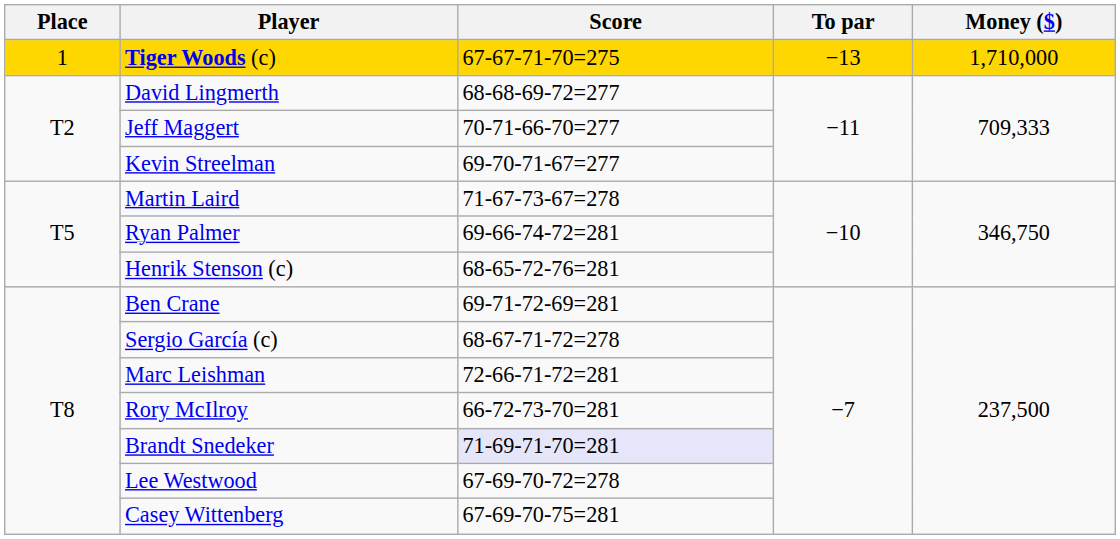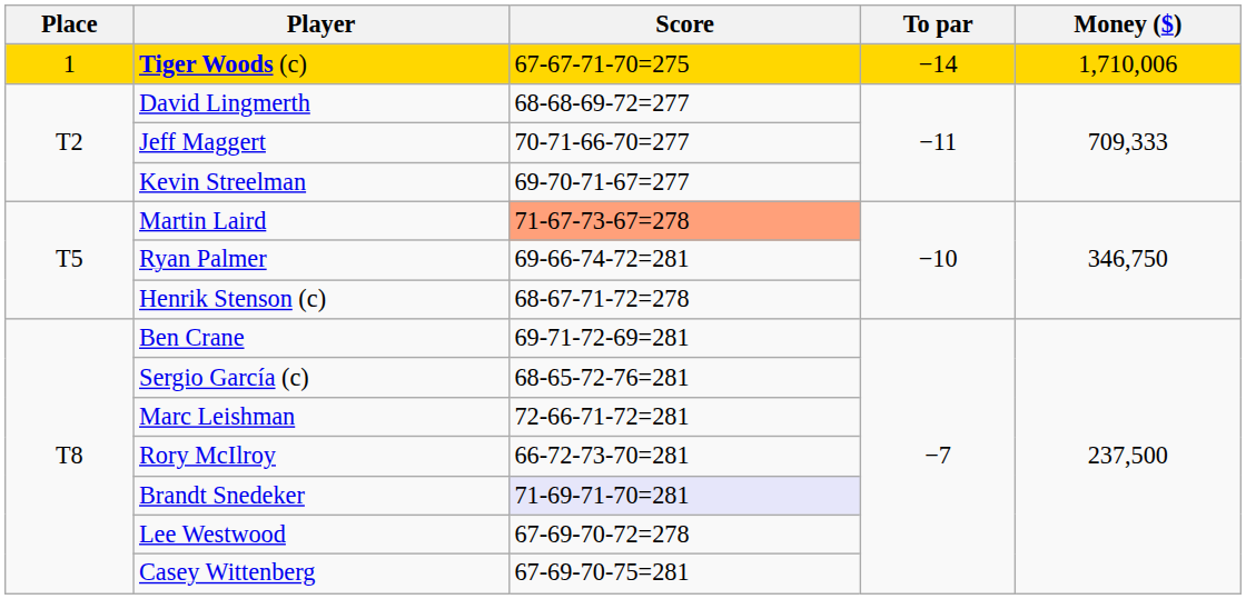Tiger Woods (c) | To par: −13 -> −14
Tiger Woods (c) | Money ($): 1,710,000 -> 1,710,006
Martin Laird | Score: no background -> lightsalmon background
Henrik Stenson (c) | Score: 68-65-72-76=281 -> 68-67-71-72=278
Sergio García (c) | Score: 68-67-71-72=278 -> 68-65-72-76=281
